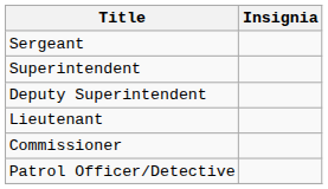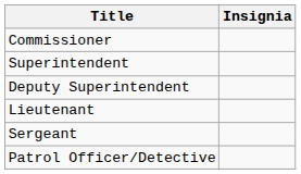rows swapped: Commissioner <-> Sergeant
